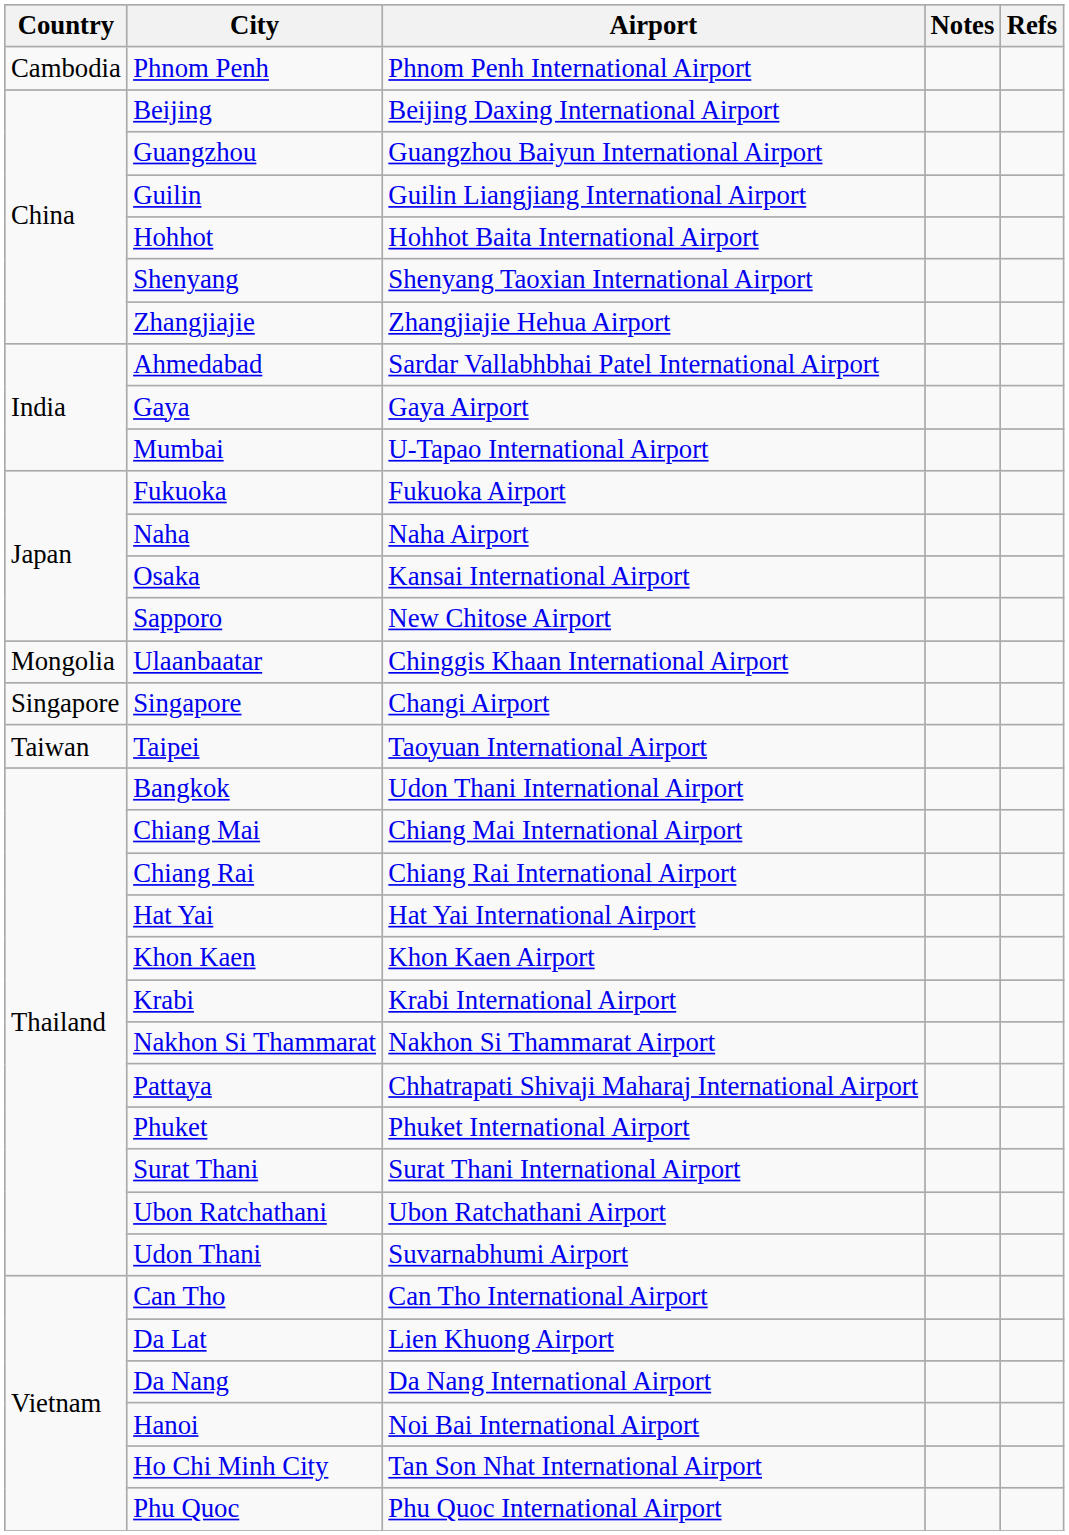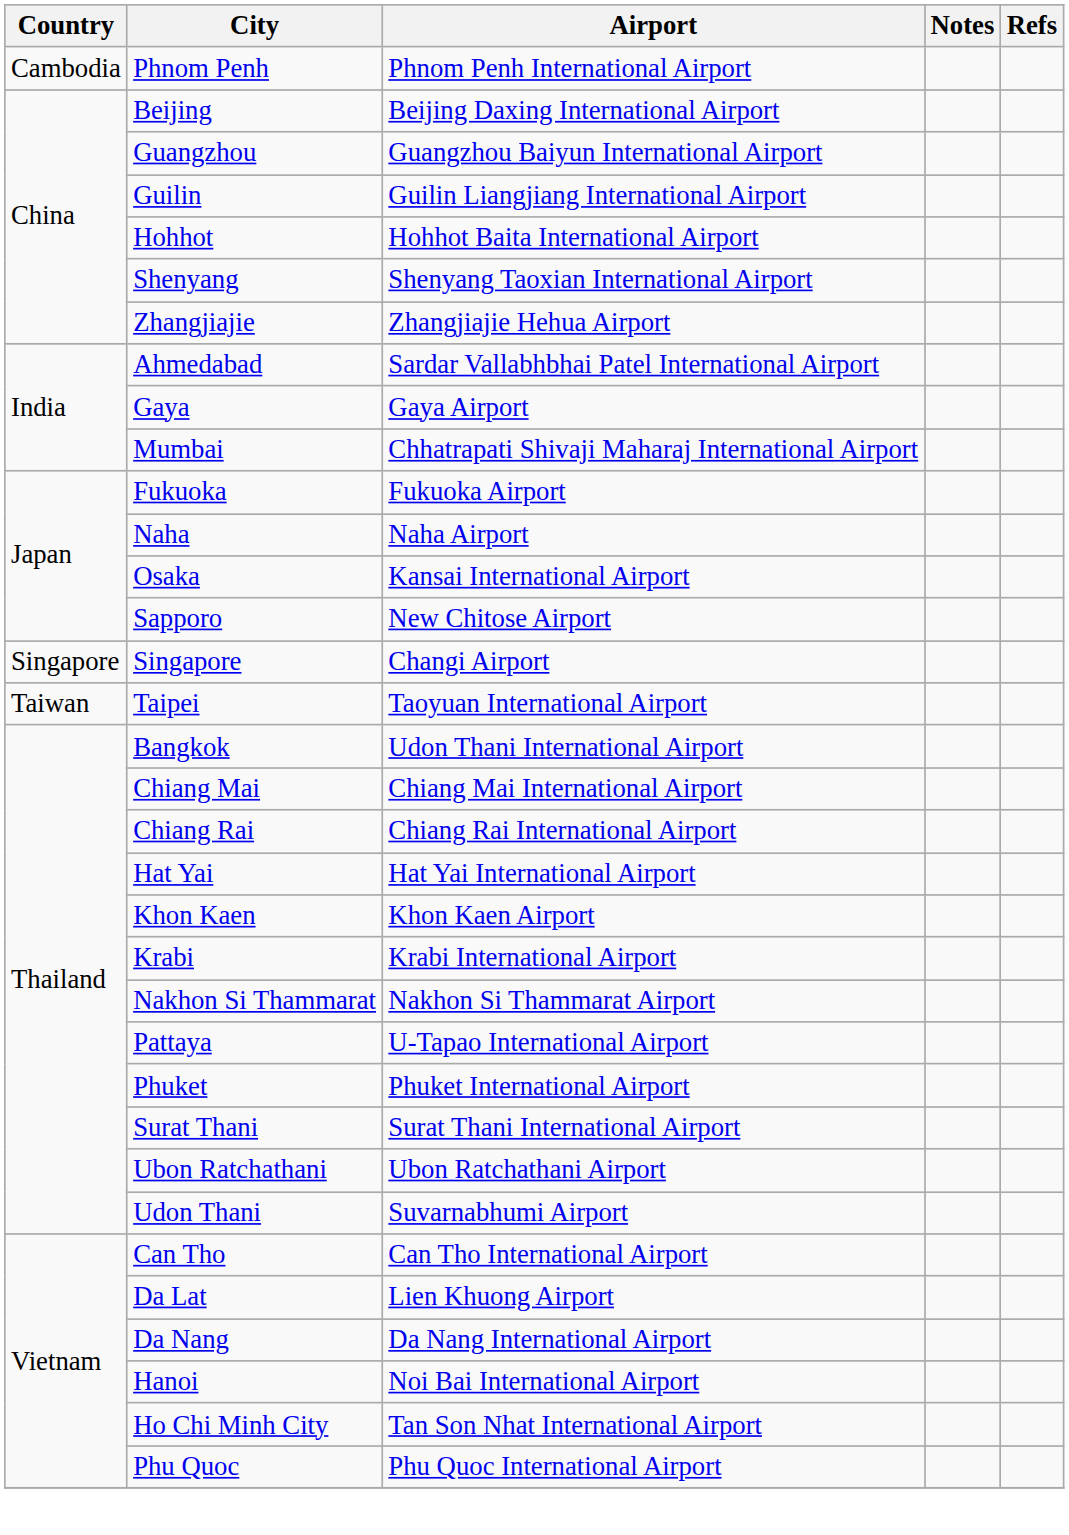Mumbai | Airport: U-Tapao International Airport -> Chhatrapati Shivaji Maharaj International Airport
- row: Mongolia | Ulaanbaatar | Chinggis Khaan International Airport
Pattaya | Airport: Chhatrapati Shivaji Maharaj International Airport -> U-Tapao International Airport
